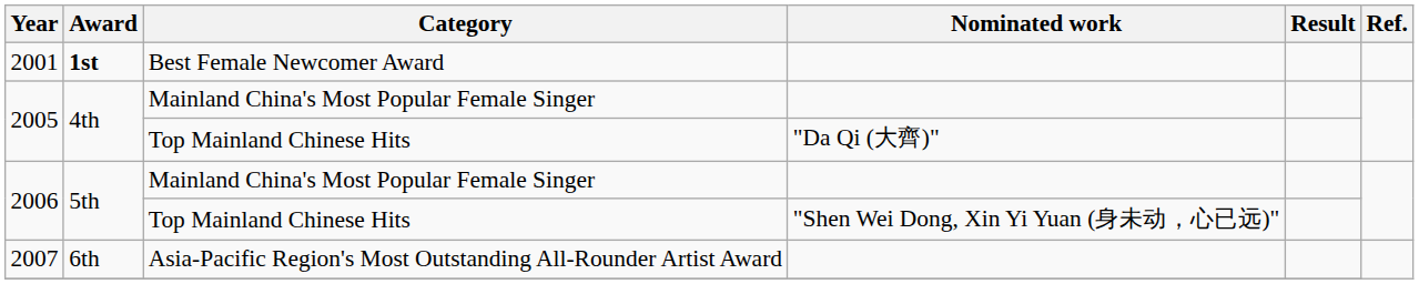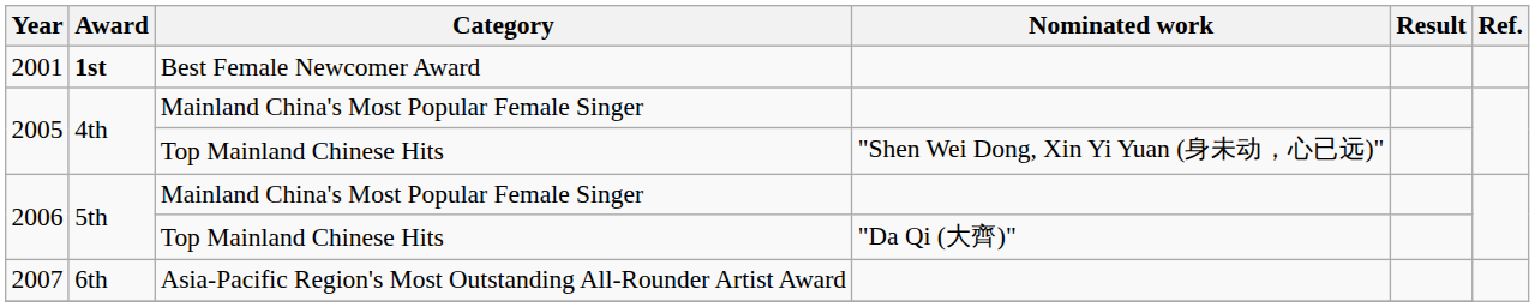2005 / Top Mainland Chinese Hits | Nominated work: "Da Qi (大齊)" -> "Shen Wei Dong, Xin Yi Yuan (身未动，心已远)"
2006 / Top Mainland Chinese Hits | Nominated work: "Shen Wei Dong, Xin Yi Yuan (身未动，心已远)" -> "Da Qi (大齊)"
